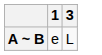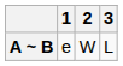+ column: 2 | W
